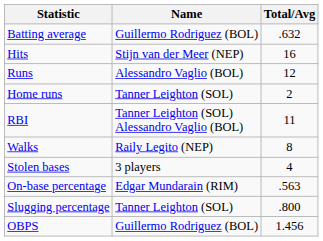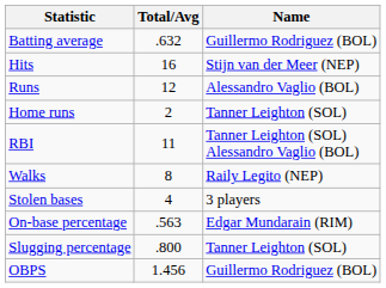columns swapped: Name <-> Total/Avg
